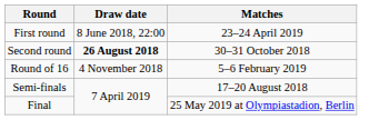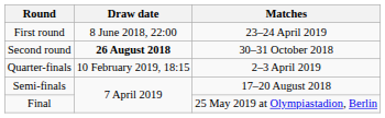- row: Round of 16 | 4 November 2018 | 5–6 February 2019
+ row: Quarter-finals | 10 February 2019, 18:15 | 2–3 April 2019
